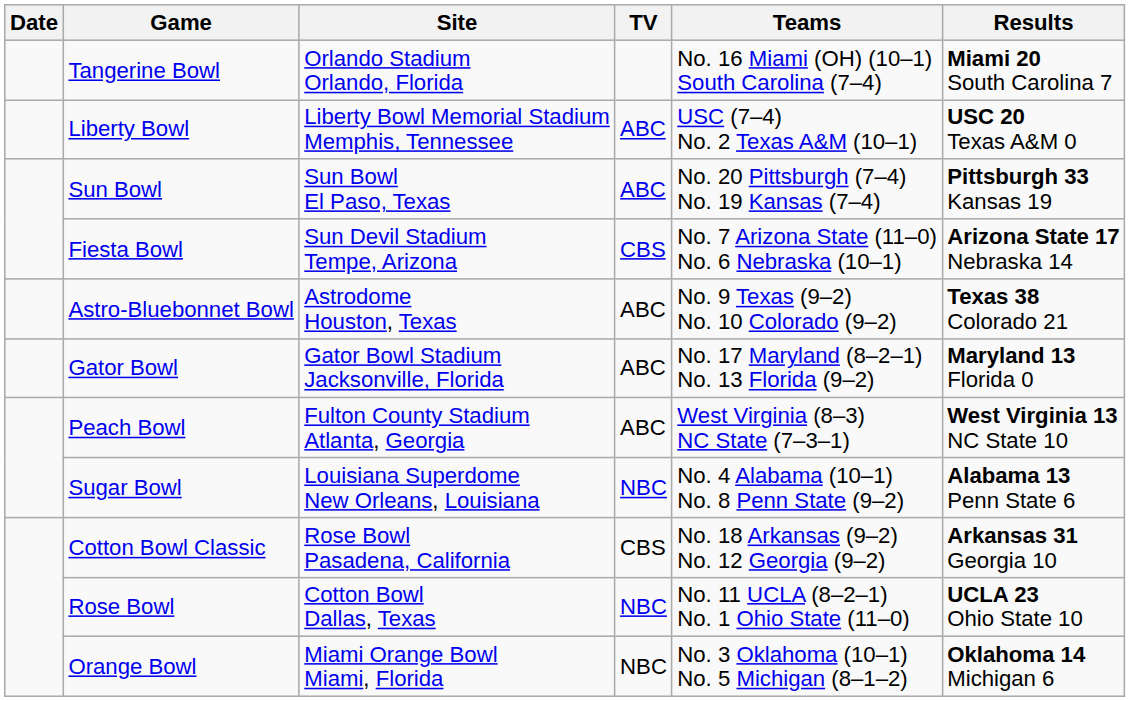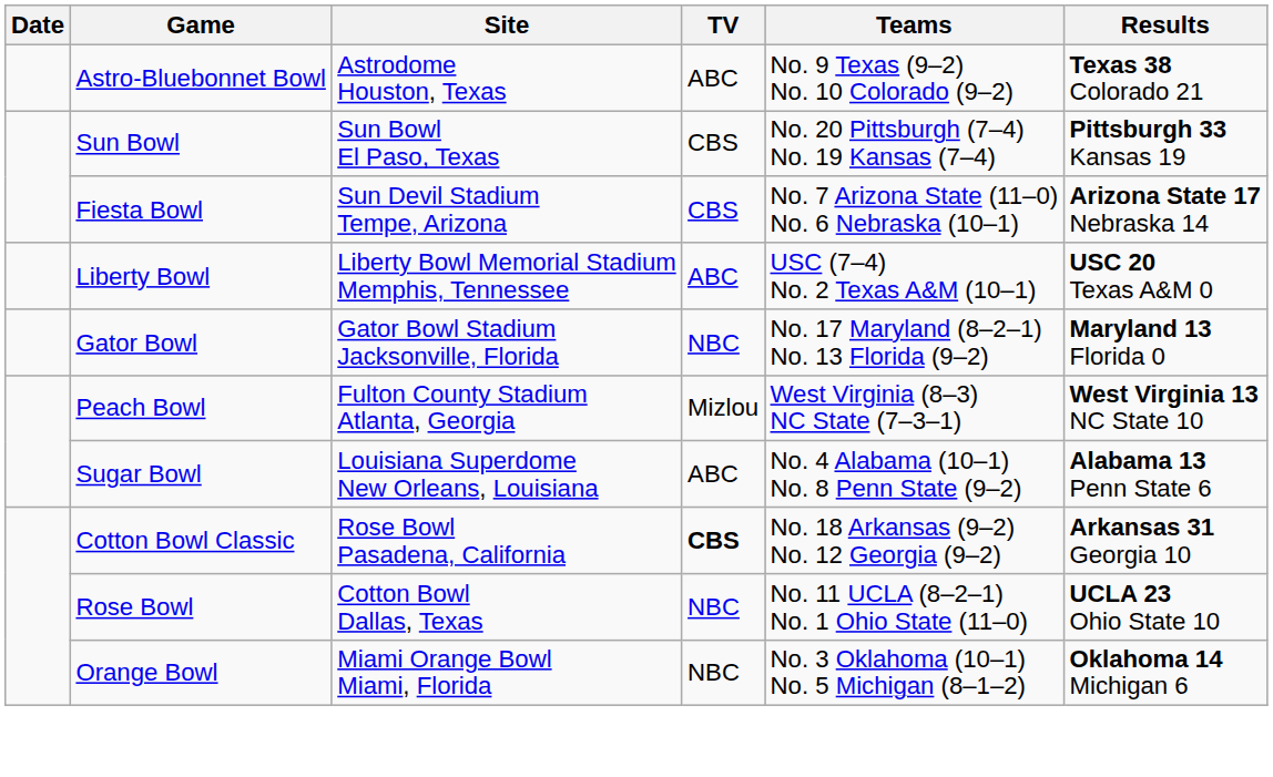- row: Tangerine Bowl | Orlando Stadium Orlando, Florida | No. 16 Miami (OH) (10–1) South Carolina (7–4) | Miami 20 South Carolina 7
rows swapped: Liberty Bowl <-> Astro-Bluebonnet Bowl
Sun Bowl | TV: ABC -> CBS
Gator Bowl | TV: ABC -> NBC
Peach Bowl | TV: ABC -> Mizlou
Sugar Bowl | TV: NBC -> ABC
Cotton Bowl Classic | TV: normal -> bold
